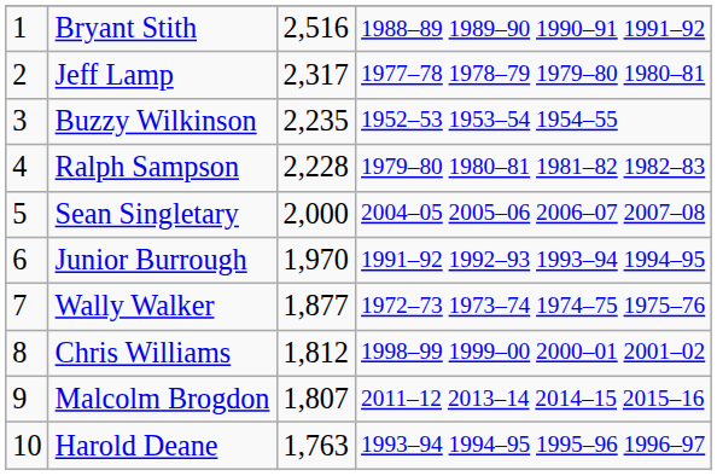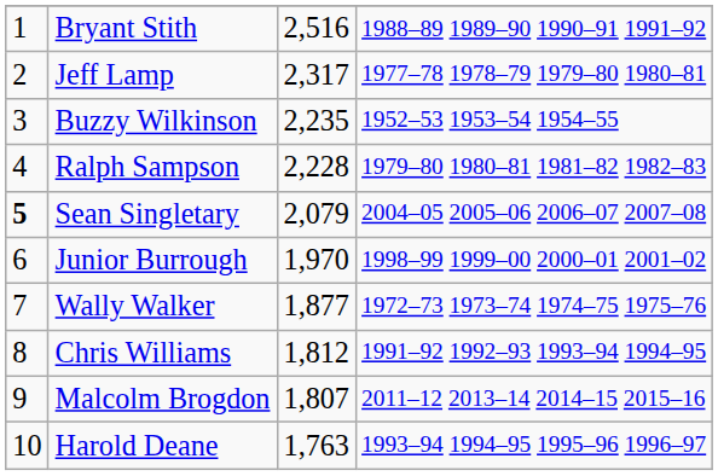Sean Singletary | column 1: normal -> bold
Sean Singletary | column 3: 2,000 -> 2,079
Junior Burrough | column 4: 1991–92 1992–93 1993–94 1994–95 -> 1998–99 1999–00 2000–01 2001–02
Chris Williams | column 4: 1998–99 1999–00 2000–01 2001–02 -> 1991–92 1992–93 1993–94 1994–95
